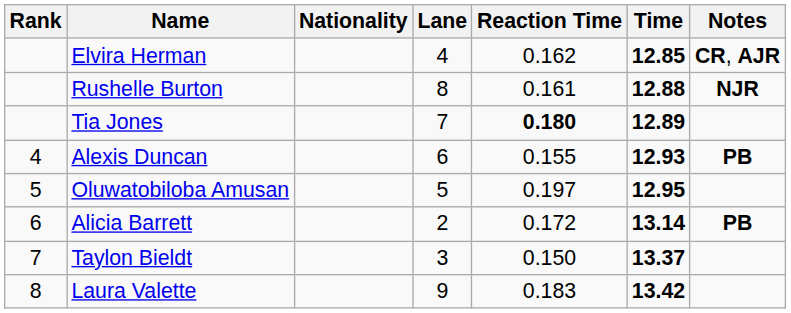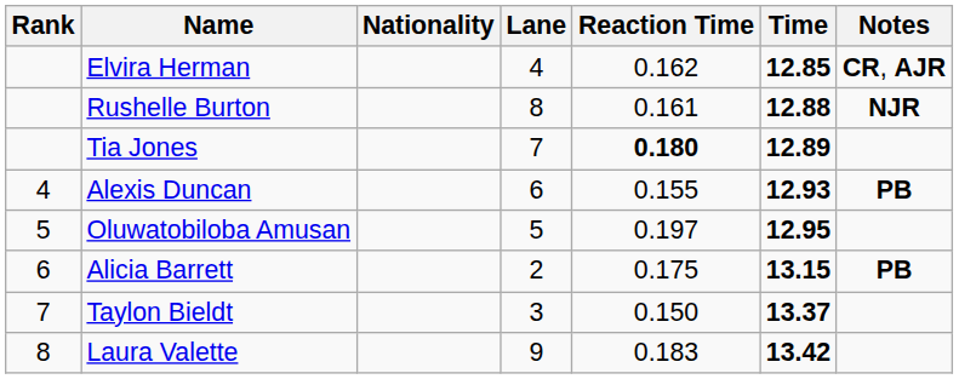Alicia Barrett | Reaction Time: 0.172 -> 0.175
Alicia Barrett | Time: 13.14 -> 13.15
